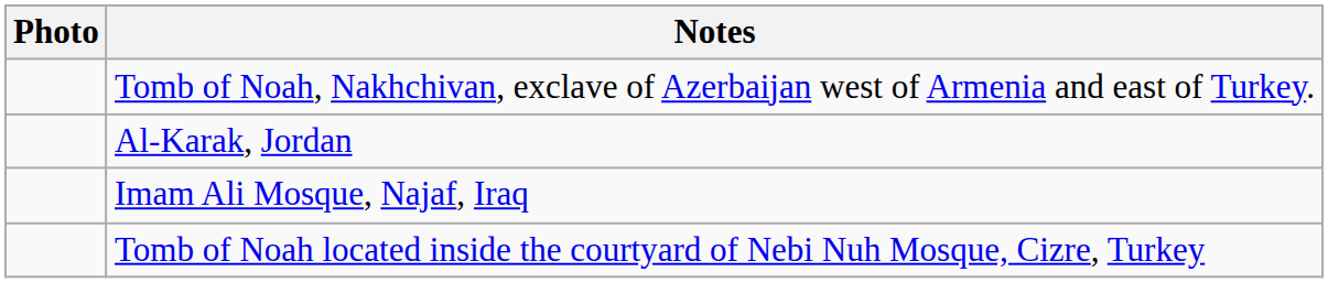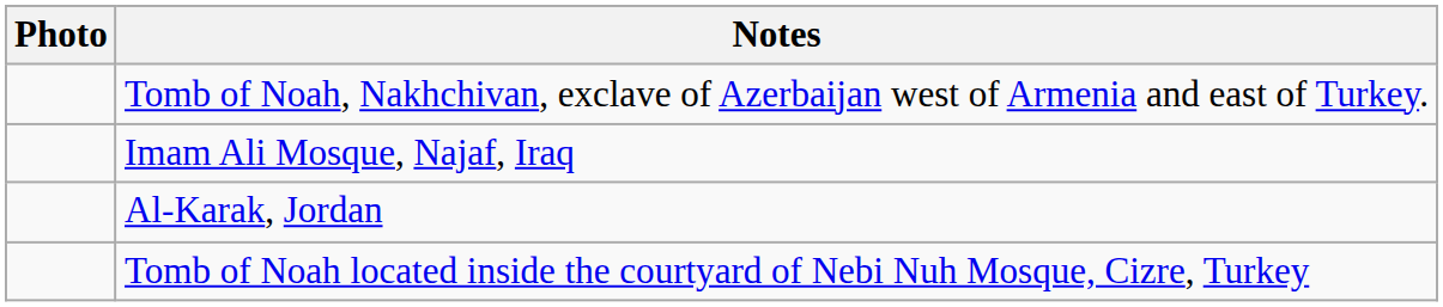rows swapped: Imam Ali Mosque, Najaf, Iraq <-> Al-Karak, Jordan
